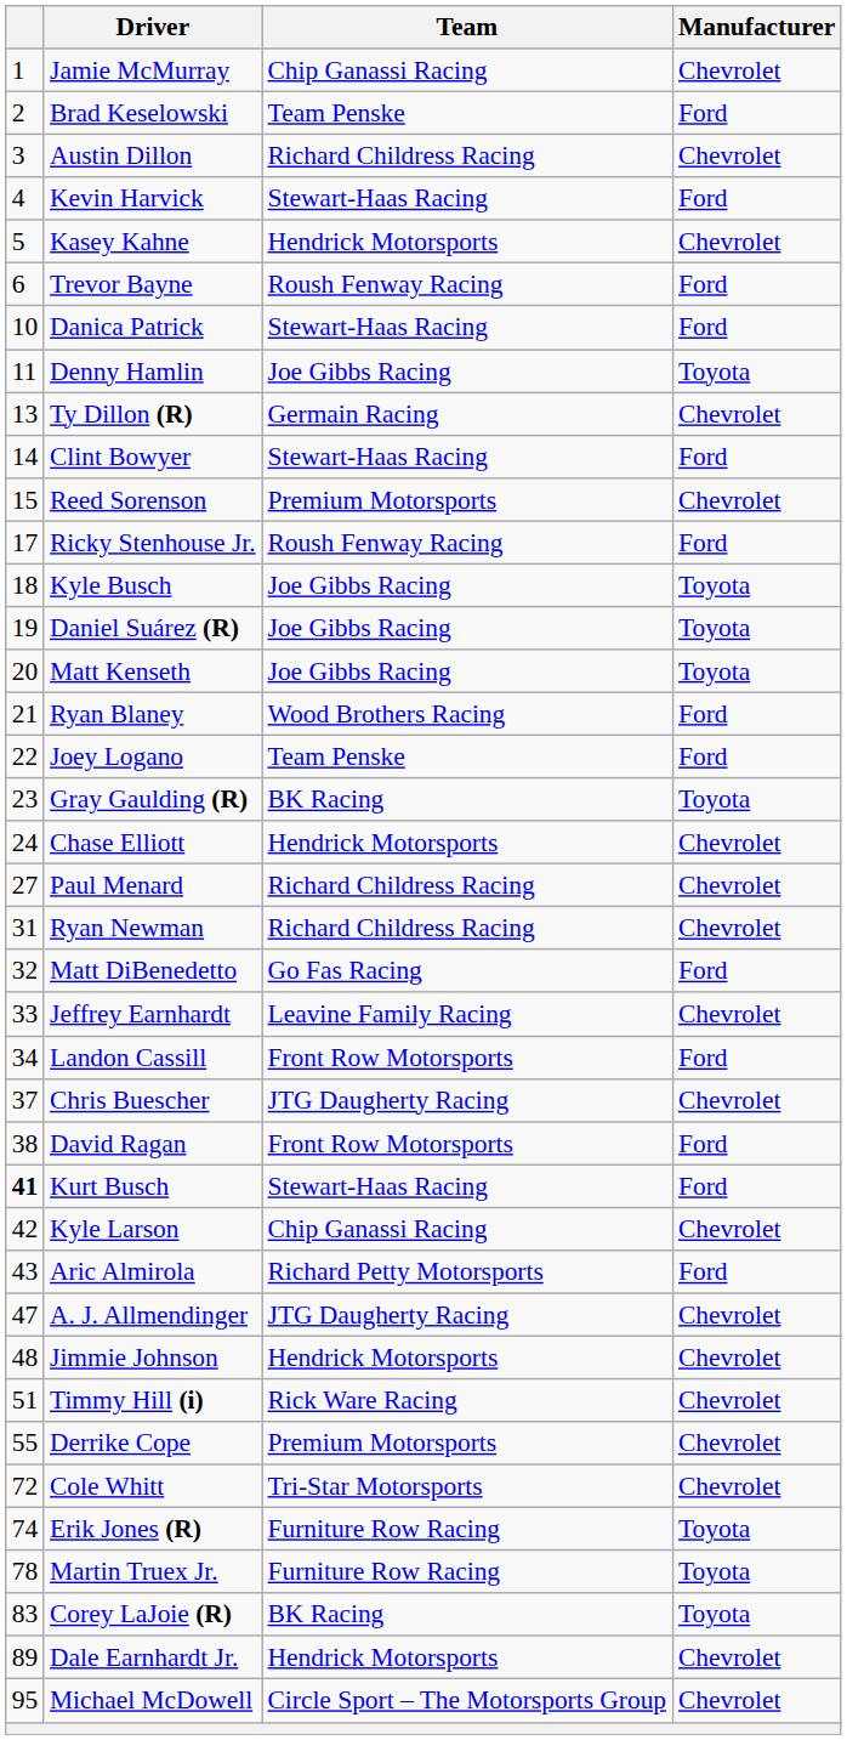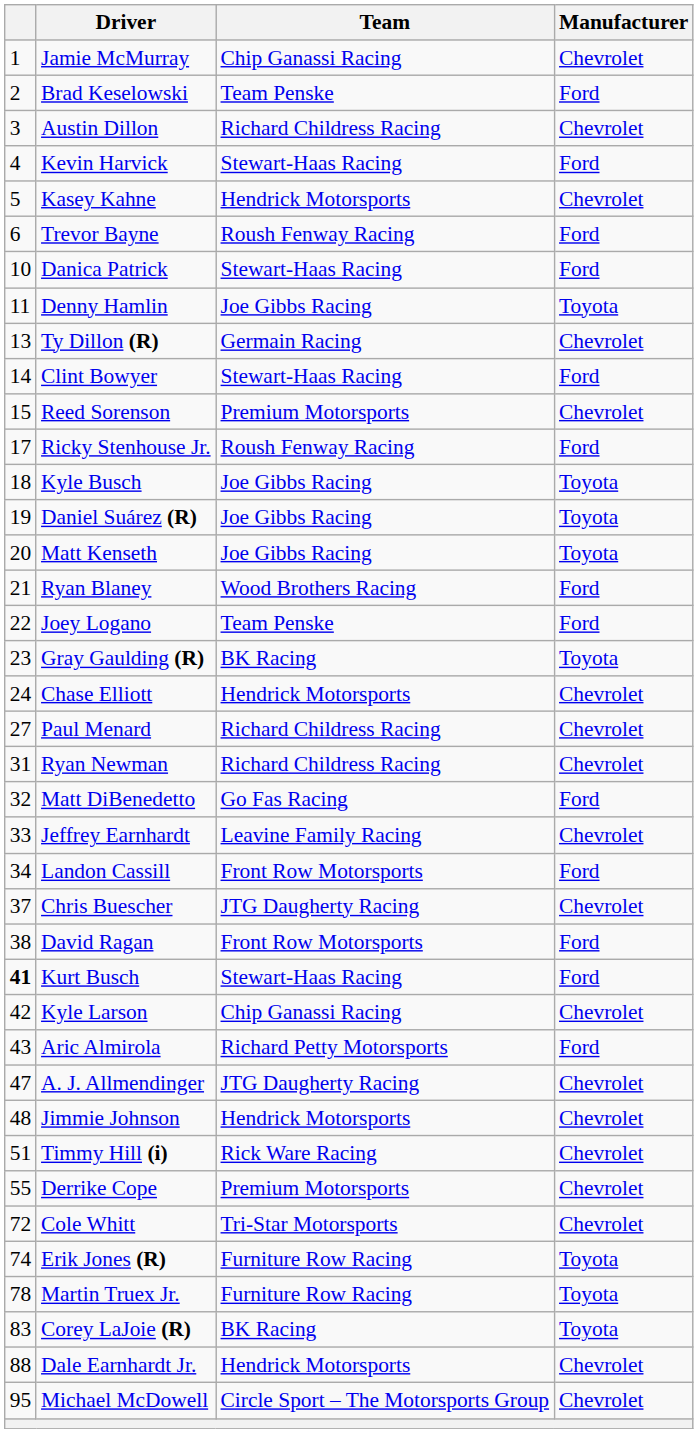Dale Earnhardt Jr. | column 1: 89 -> 88
